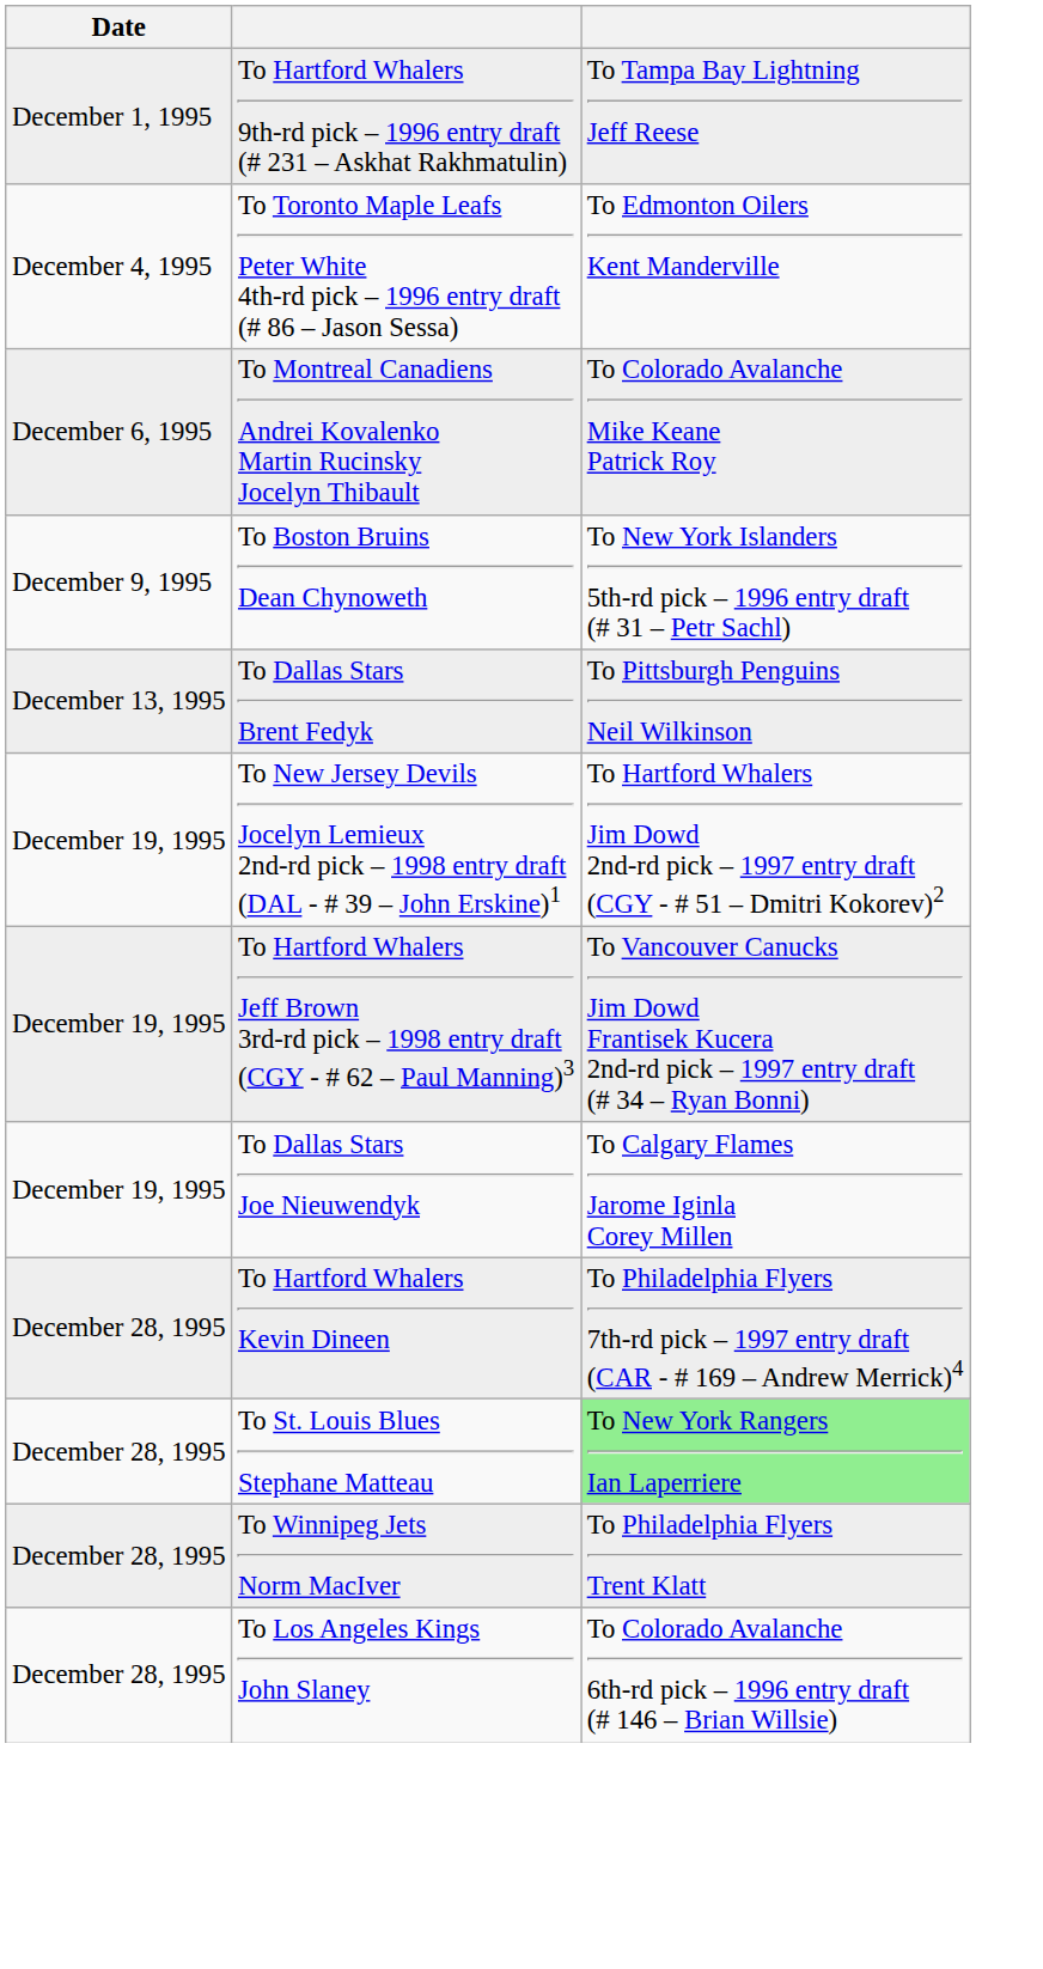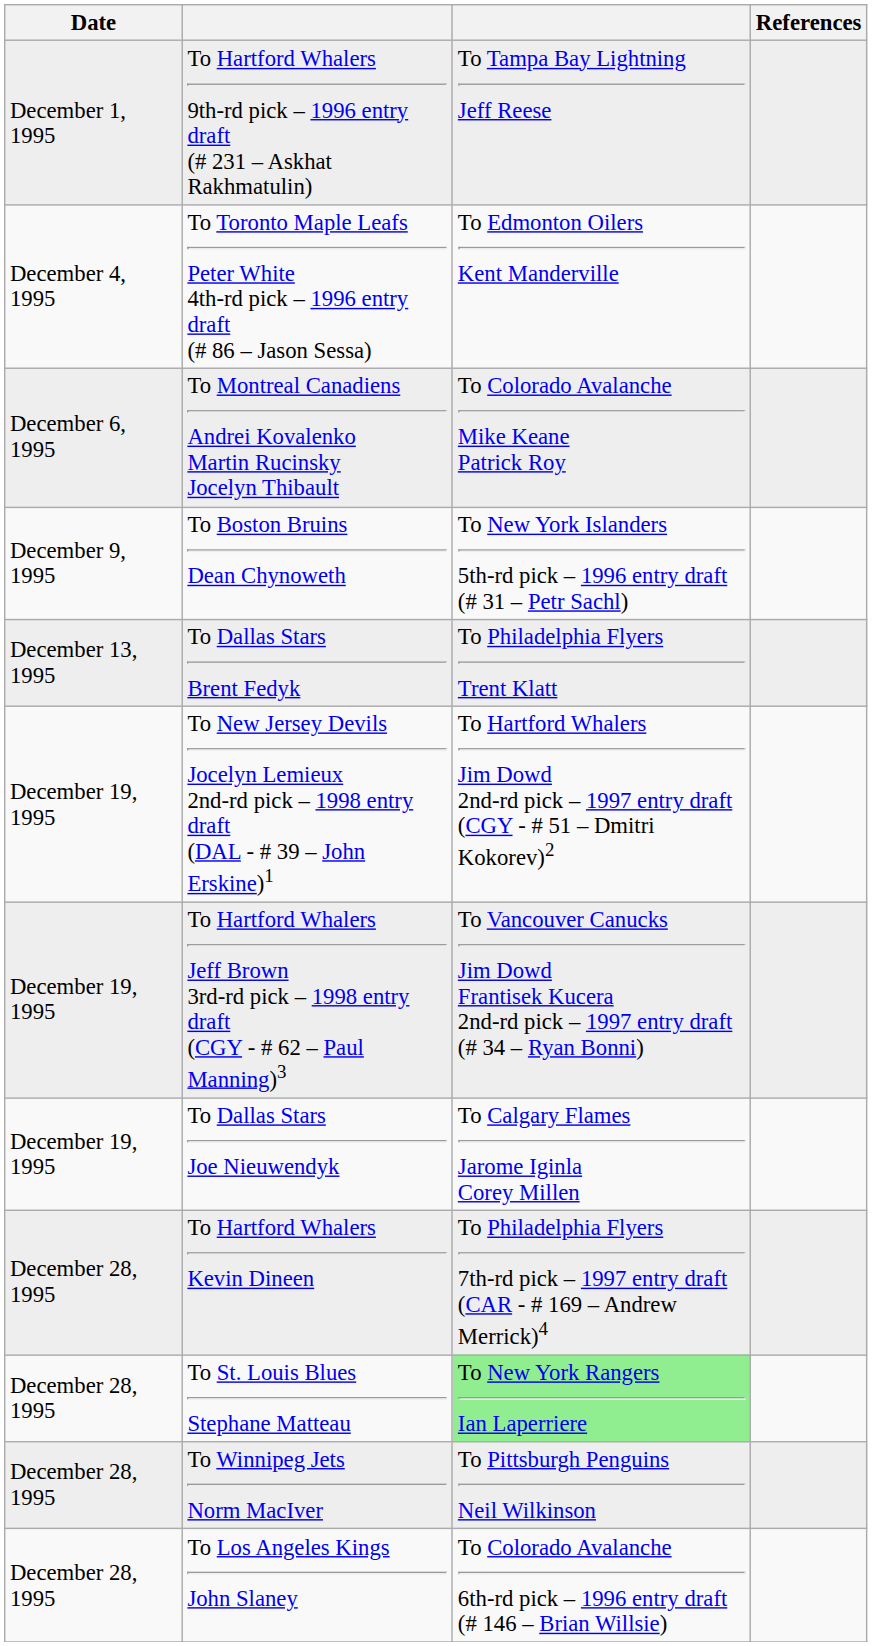+ column: References
To Dallas Stars Brent Fedyk | column 3: To Pittsburgh Penguins Neil Wilkinson -> To Philadelphia Flyers Trent Klatt
To Winnipeg Jets Norm MacIver | column 3: To Philadelphia Flyers Trent Klatt -> To Pittsburgh Penguins Neil Wilkinson
